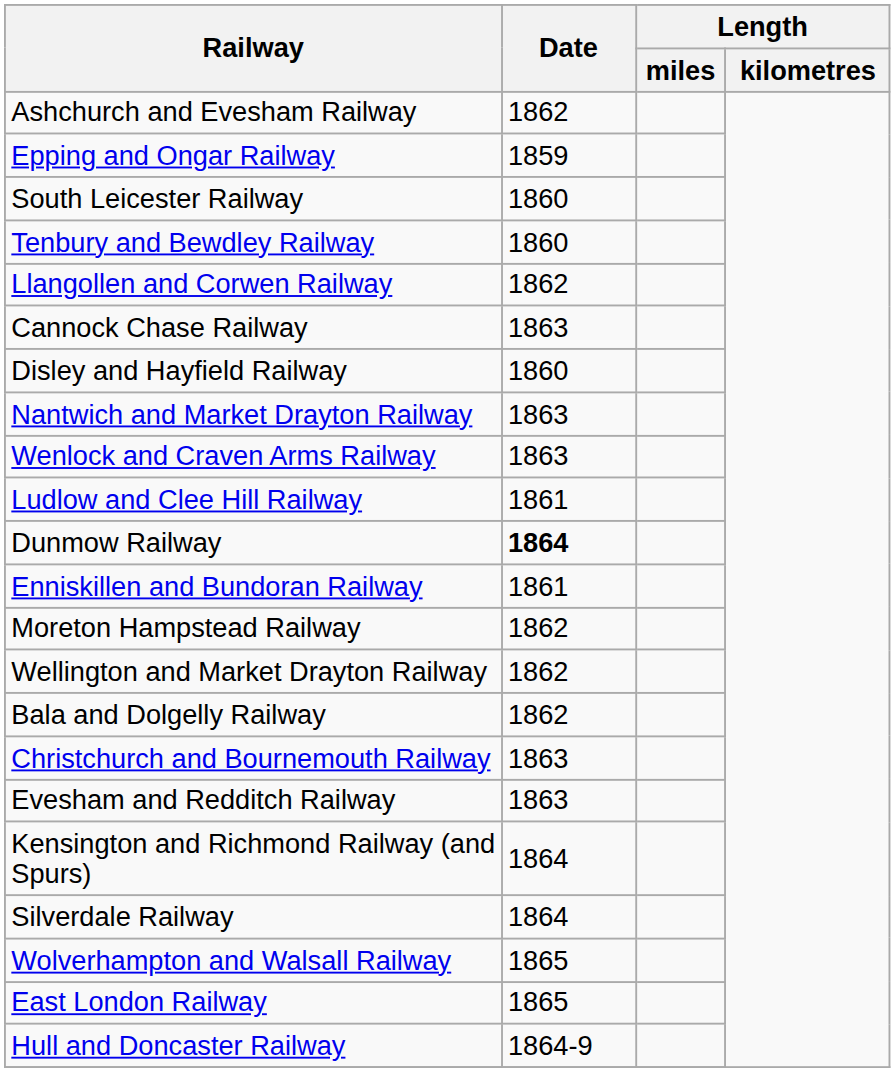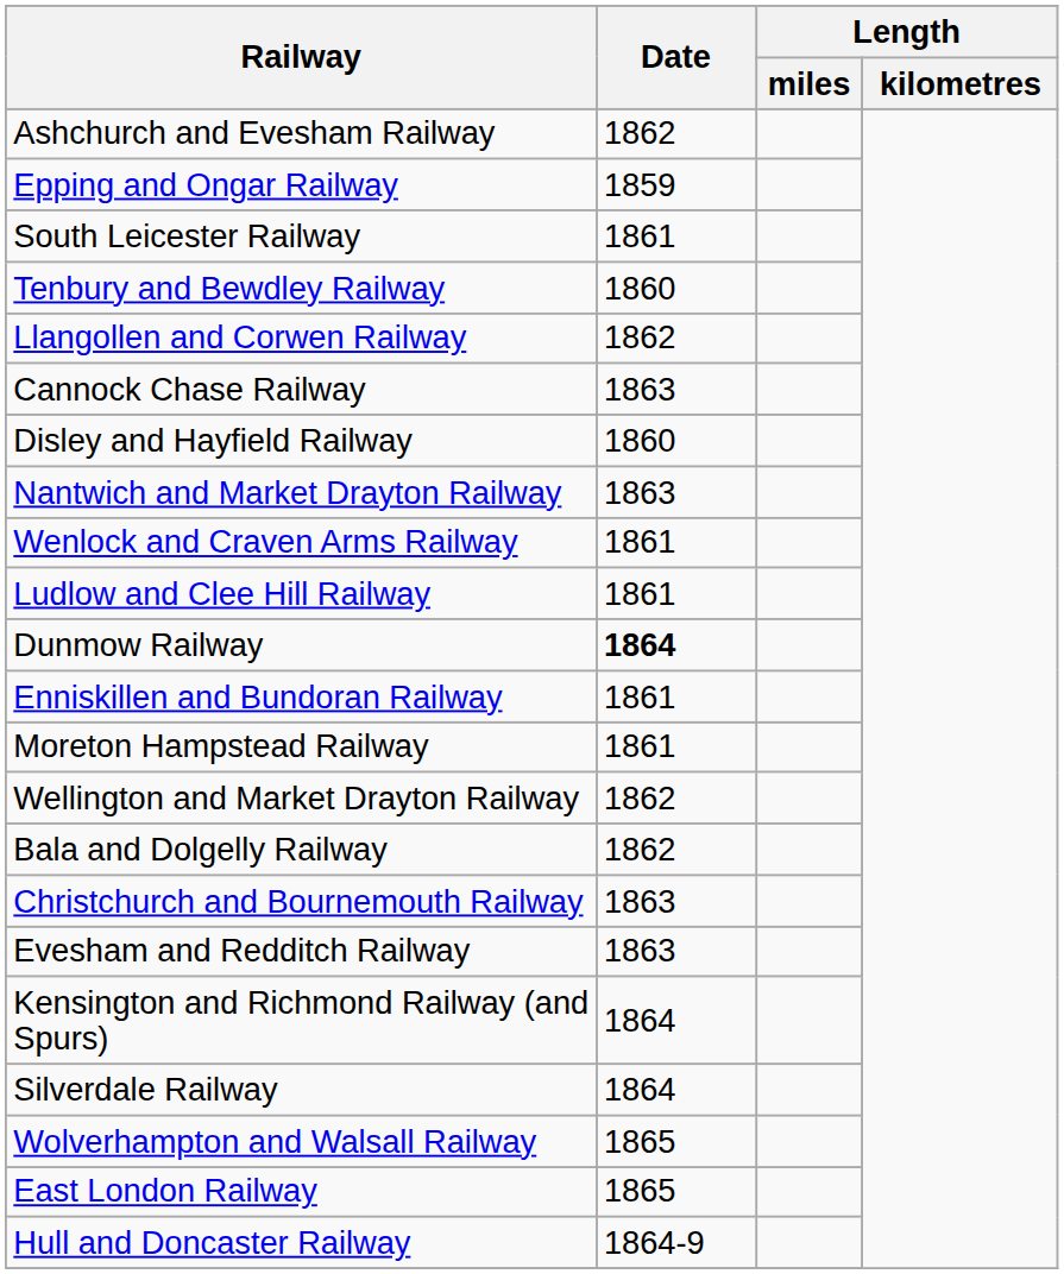South Leicester Railway | Date: 1860 -> 1861
Wenlock and Craven Arms Railway | Date: 1863 -> 1861
Moreton Hampstead Railway | Date: 1862 -> 1861
